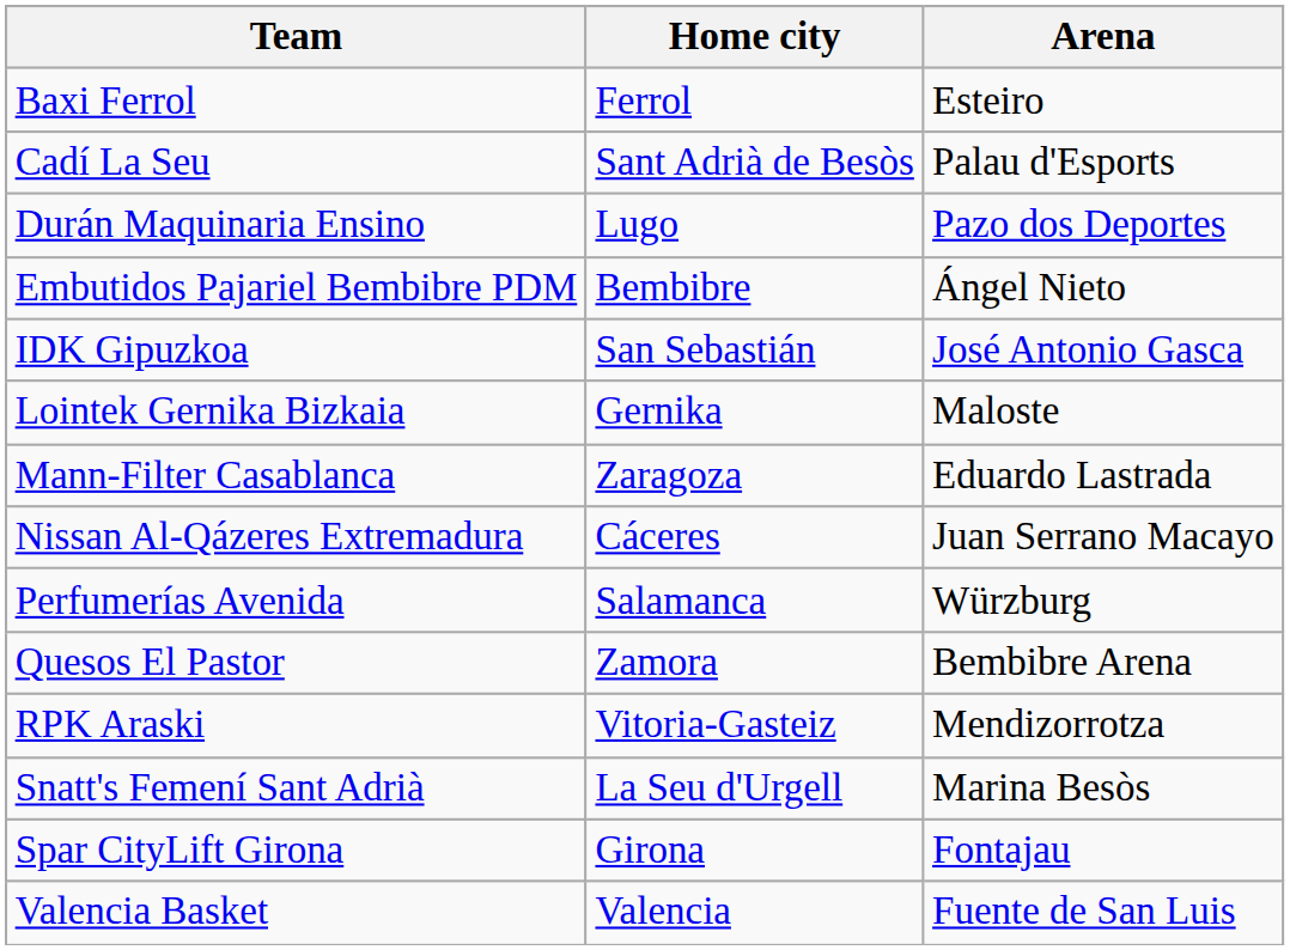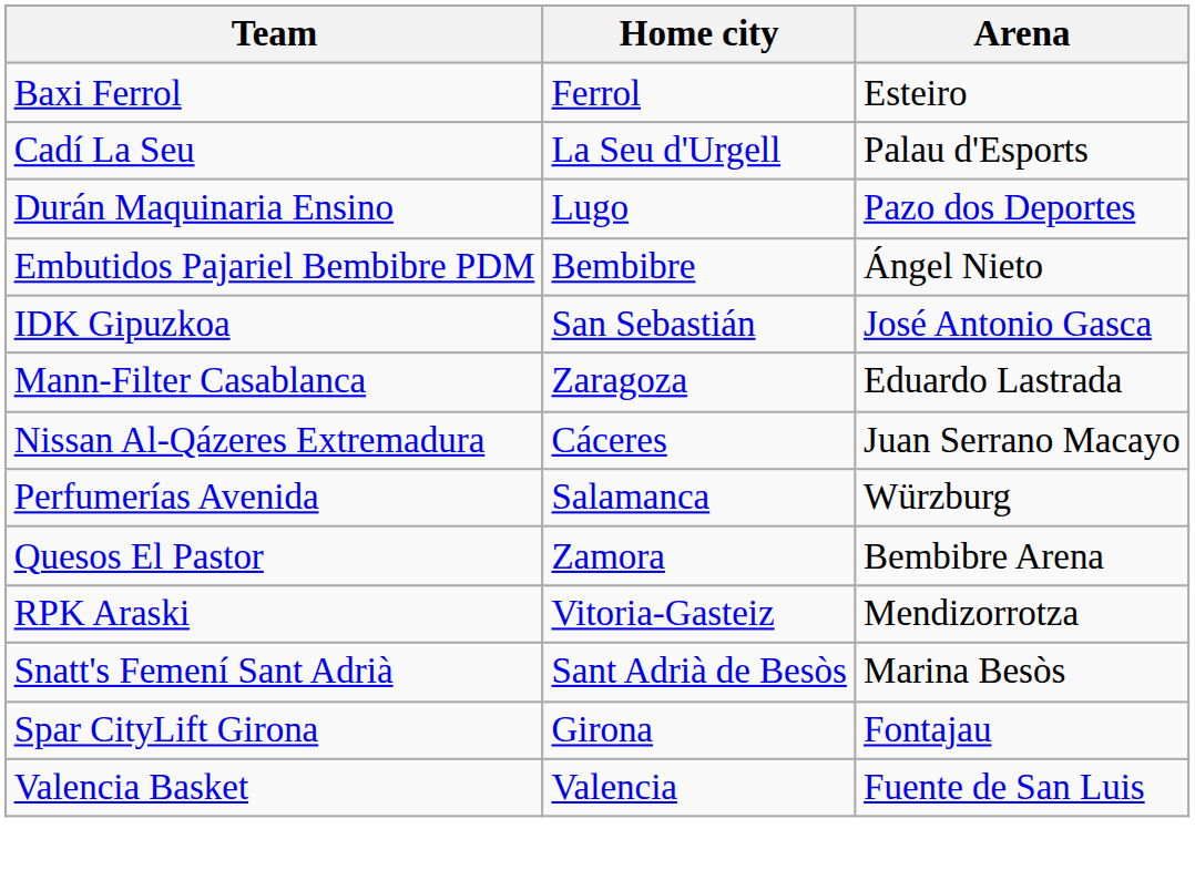Cadí La Seu | Home city: Sant Adrià de Besòs -> La Seu d'Urgell
- row: Lointek Gernika Bizkaia | Gernika | Maloste
Snatt's Femení Sant Adrià | Home city: La Seu d'Urgell -> Sant Adrià de Besòs
